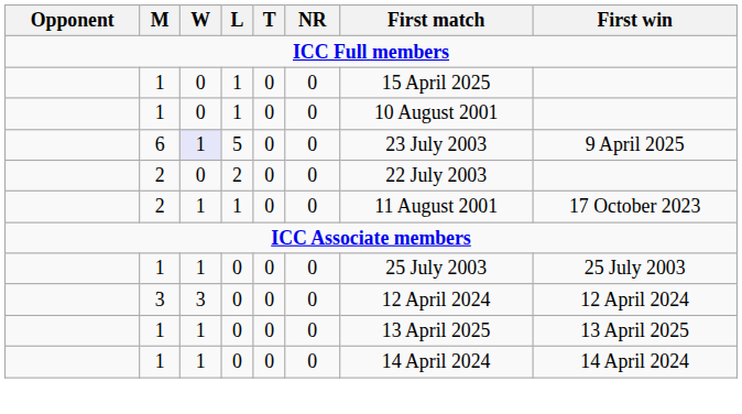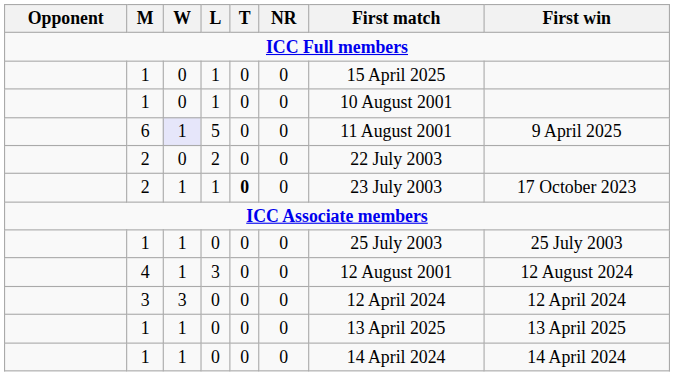6 | First match: 23 July 2003 -> 11 August 2001
2 / 1 | T: normal -> bold
2 / 1 | First match: 11 August 2001 -> 23 July 2003
+ row: 4 | 1 | 3 | 0 | 0 | 12 August 2001 | 12 August 2024
